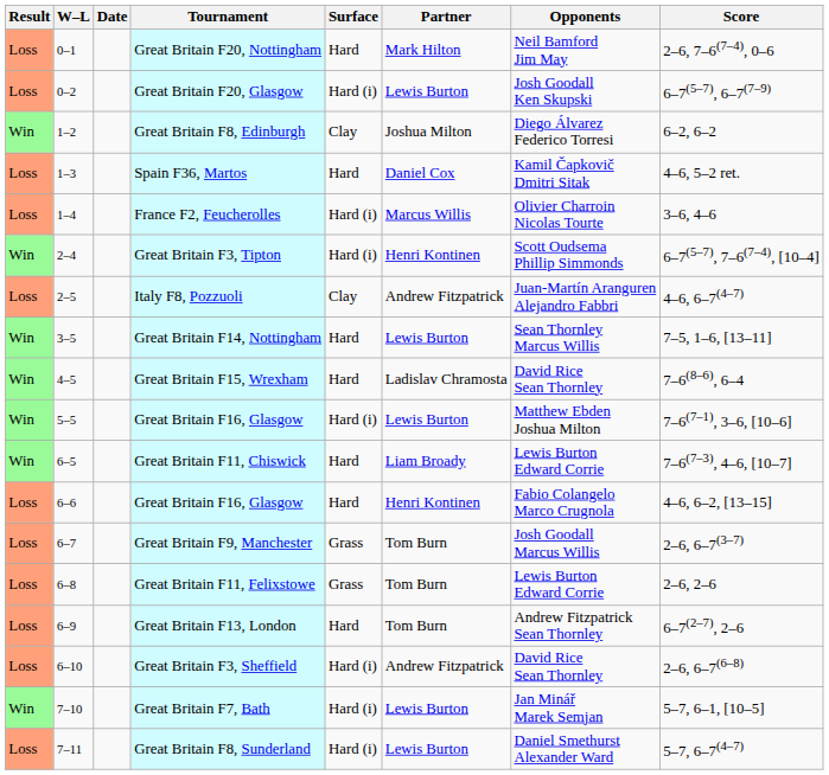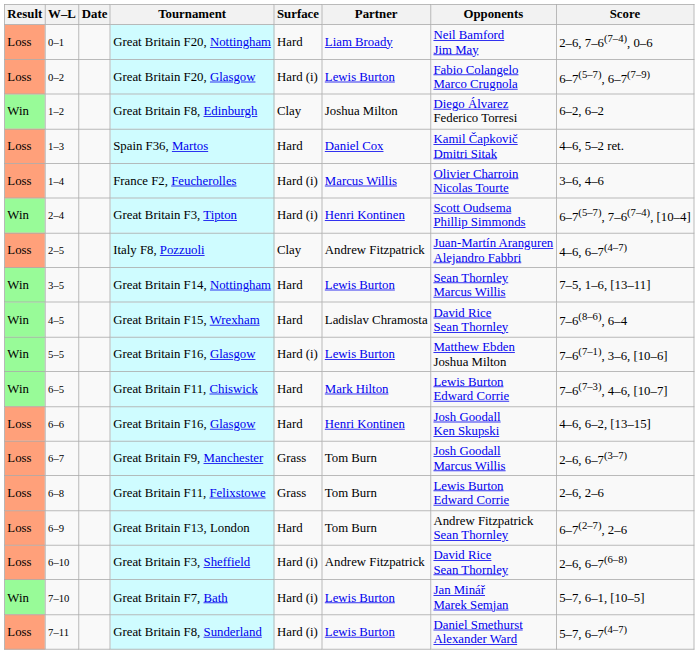Great Britain F20, Nottingham | Partner: Mark Hilton -> Liam Broady
Great Britain F20, Glasgow | Opponents: Josh Goodall Ken Skupski -> Fabio Colangelo Marco Crugnola
Great Britain F11, Chiswick | Partner: Liam Broady -> Mark Hilton
6–6 / Great Britain F16, Glasgow | Opponents: Fabio Colangelo Marco Crugnola -> Josh Goodall Ken Skupski
